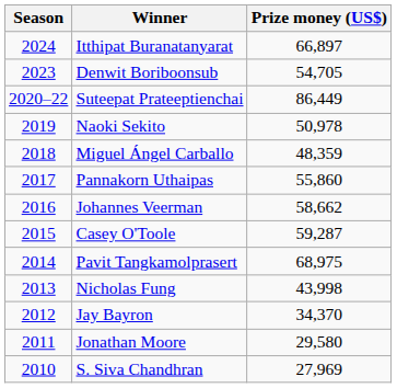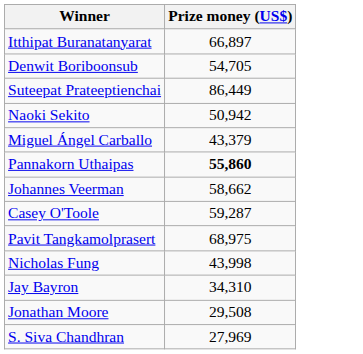- column: Season | 2024 | 2023 | 2020–22 | 2019 | 2018 | 2017 | 2016 | 2015 | 2014 | 2013 | 2012 | 2011 | 2010
Naoki Sekito | Prize money (US$): 50,978 -> 50,942
Miguel Ángel Carballo | Prize money (US$): 48,359 -> 43,379
Pannakorn Uthaipas | Prize money (US$): normal -> bold
Jay Bayron | Prize money (US$): 34,370 -> 34,310
Jonathan Moore | Prize money (US$): 29,580 -> 29,508
